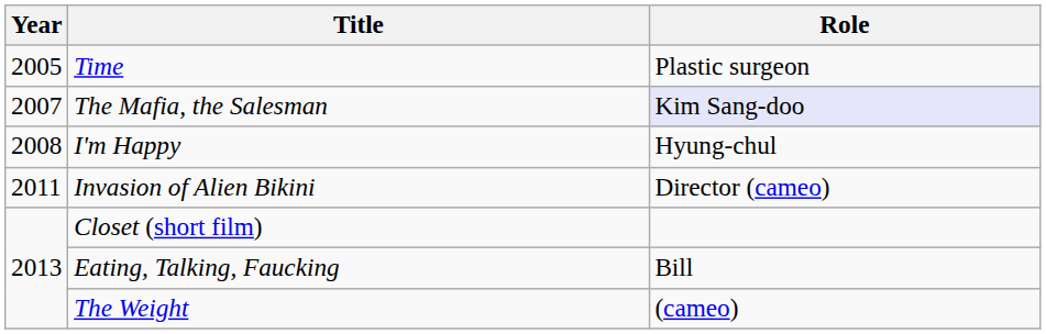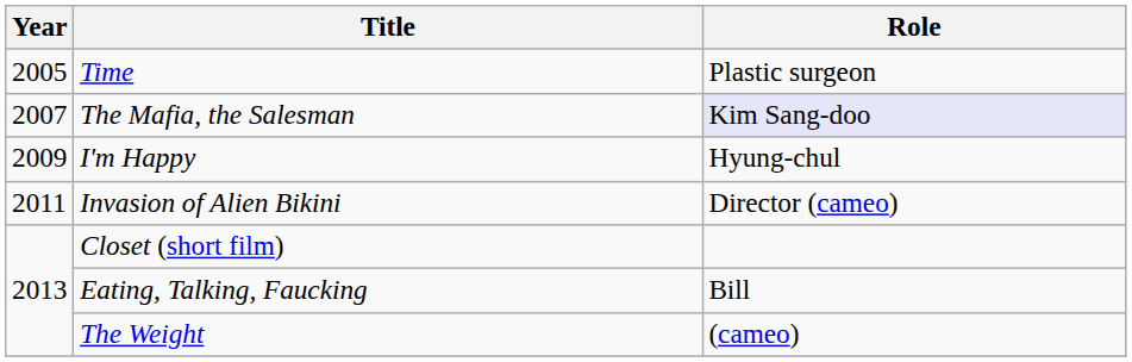I'm Happy | Year: 2008 -> 2009
